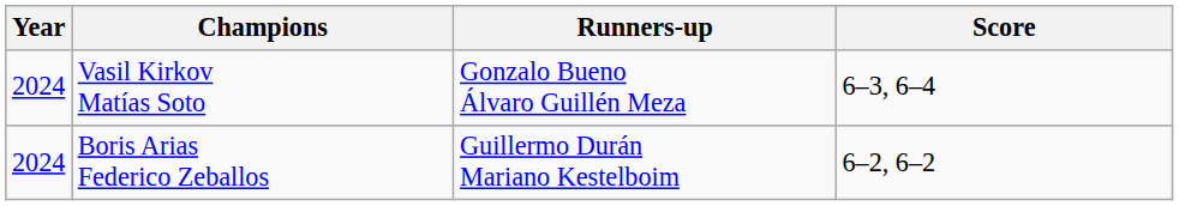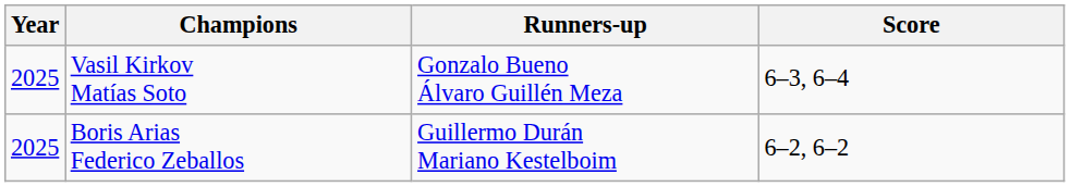Vasil Kirkov Matías Soto | Year: 2024 -> 2025
Boris Arias Federico Zeballos | Year: 2024 -> 2025
